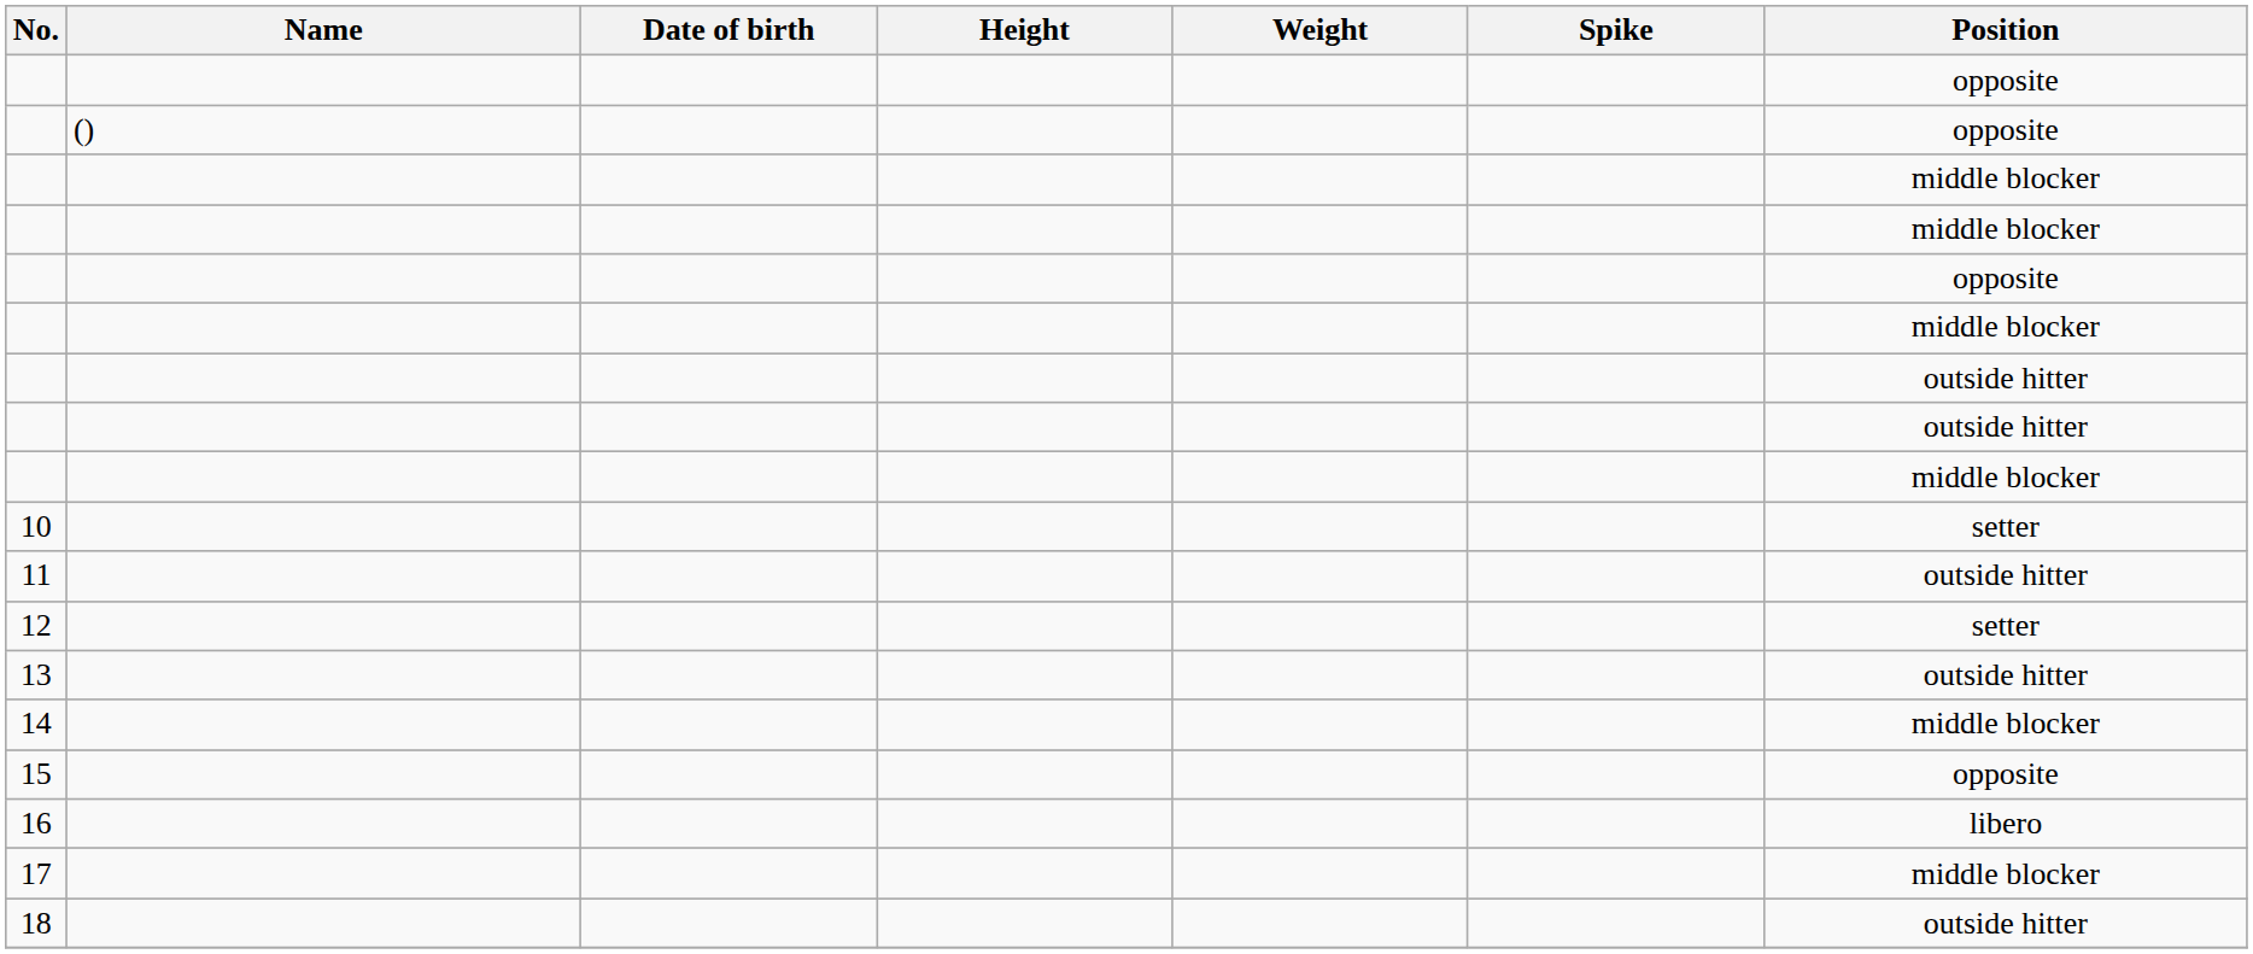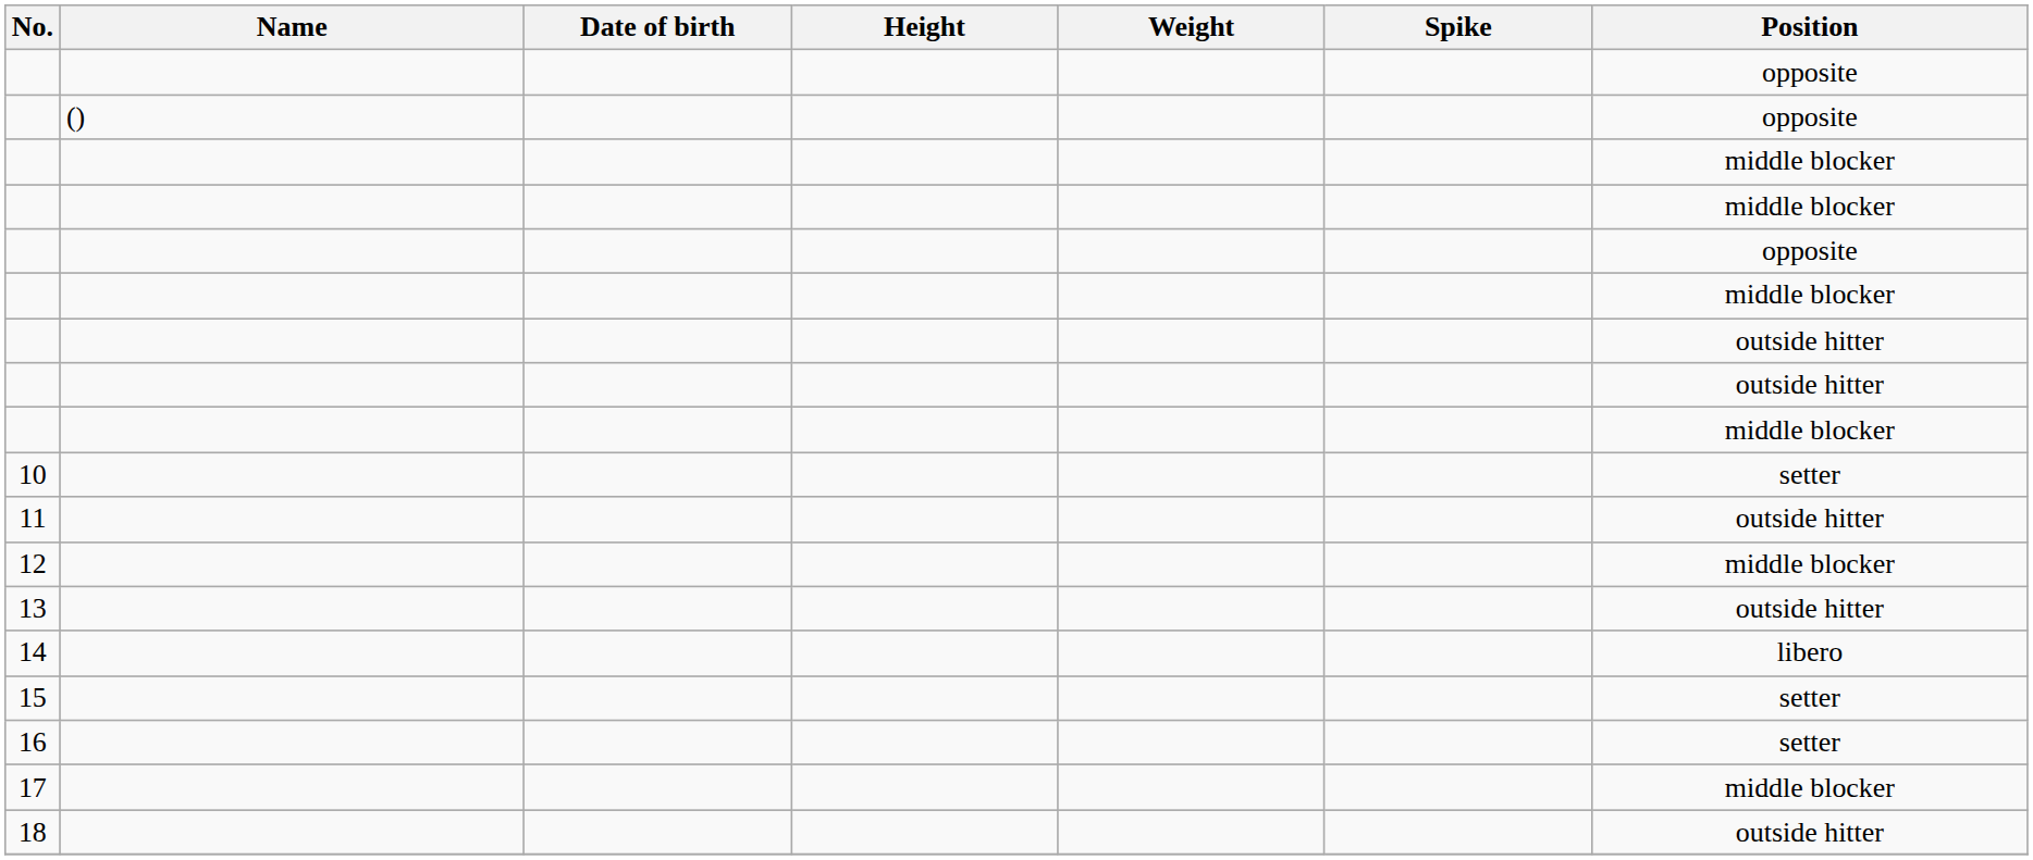12 | Position: setter -> middle blocker
14 | Position: middle blocker -> libero
15 | Position: opposite -> setter
16 | Position: libero -> setter
